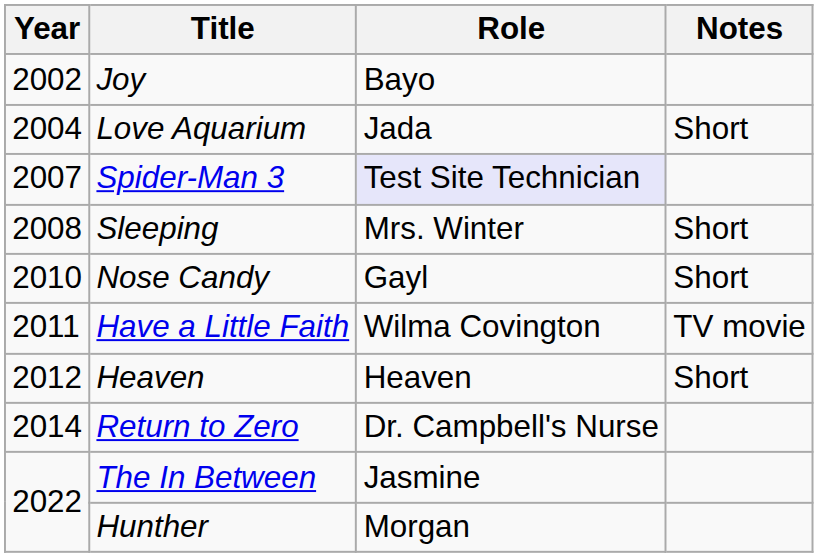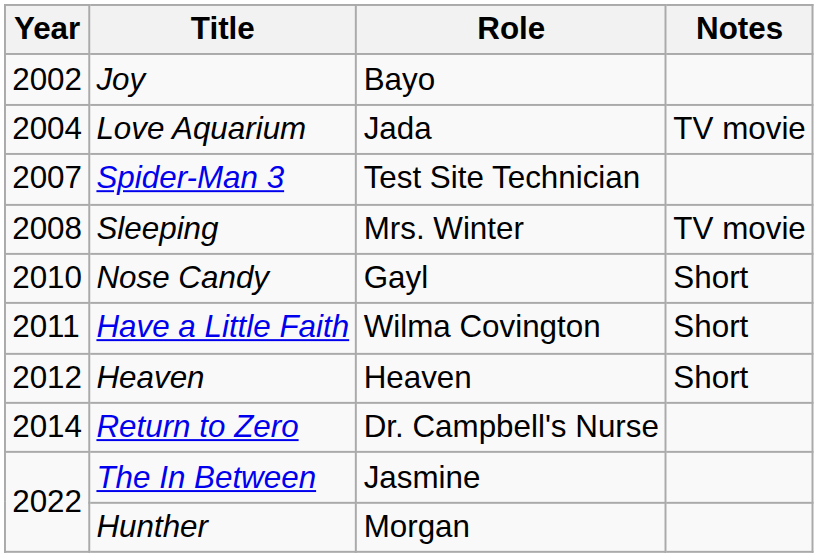Love Aquarium | Notes: Short -> TV movie
Spider-Man 3 | Role: lavender background -> no background
Sleeping | Notes: Short -> TV movie
Have a Little Faith | Notes: TV movie -> Short
